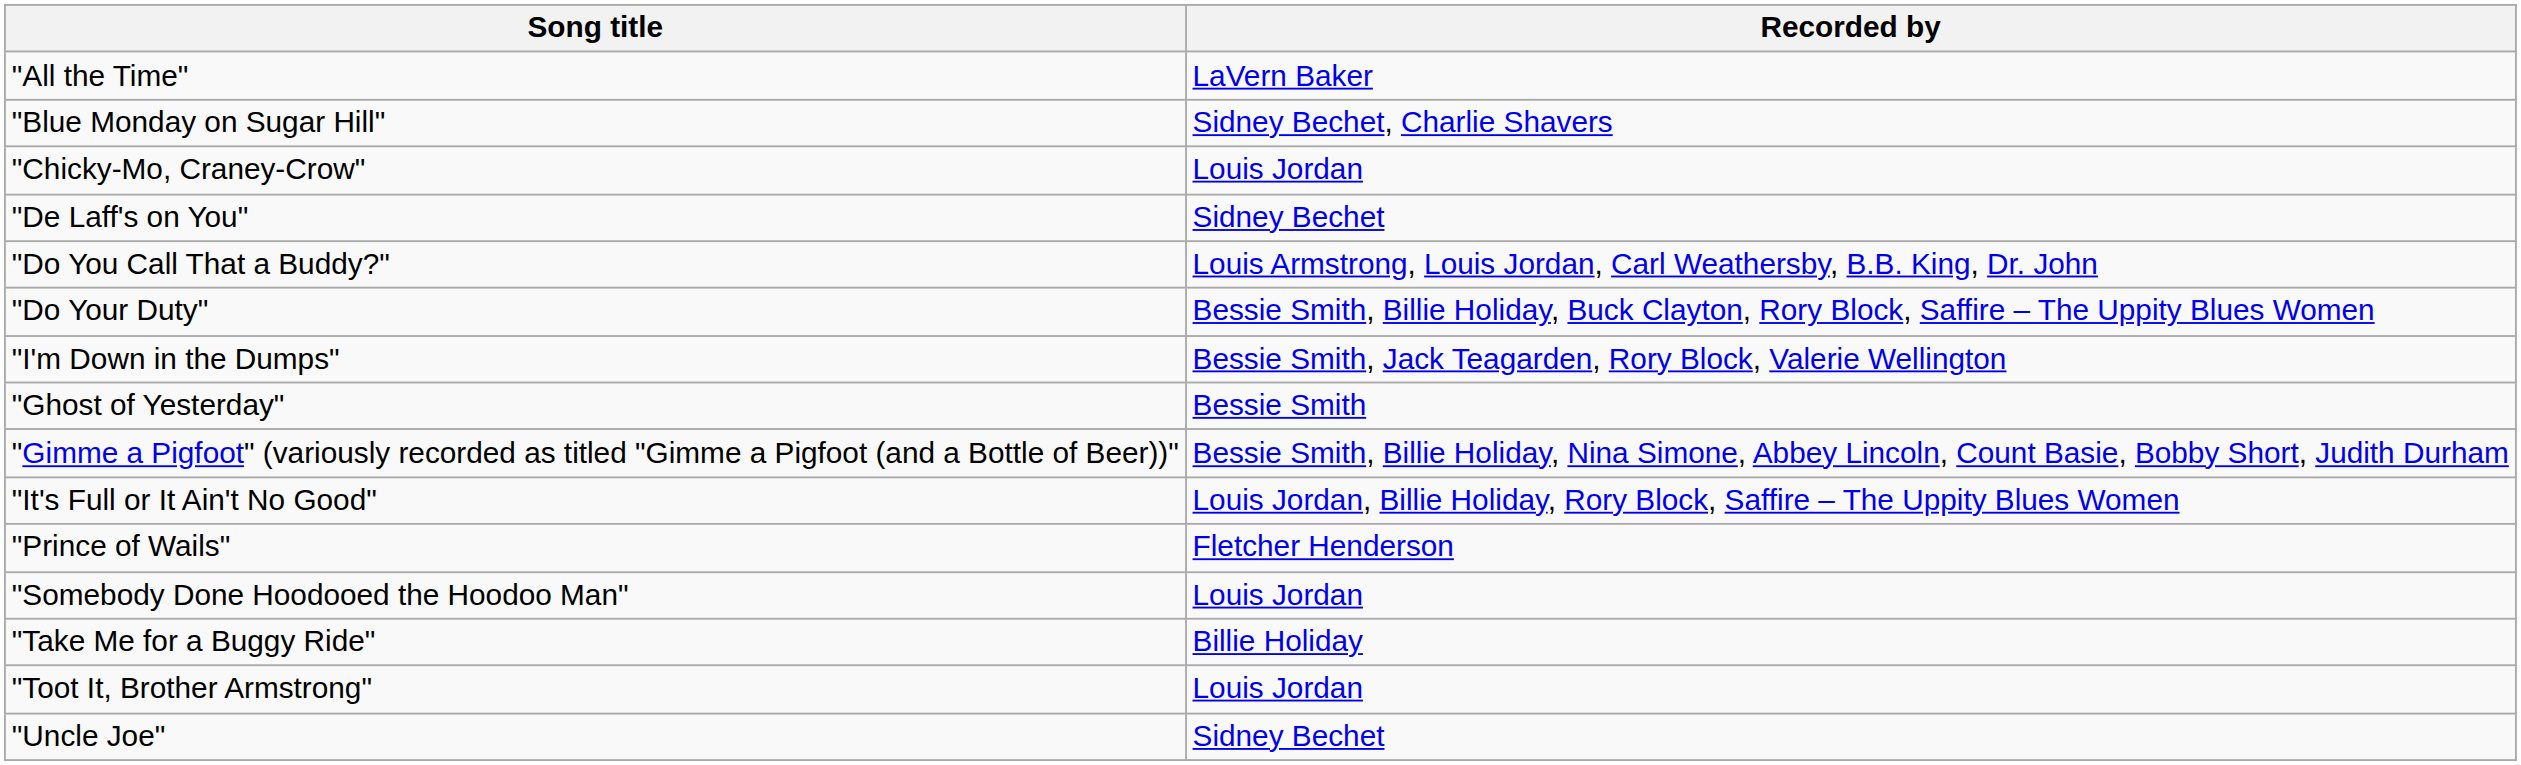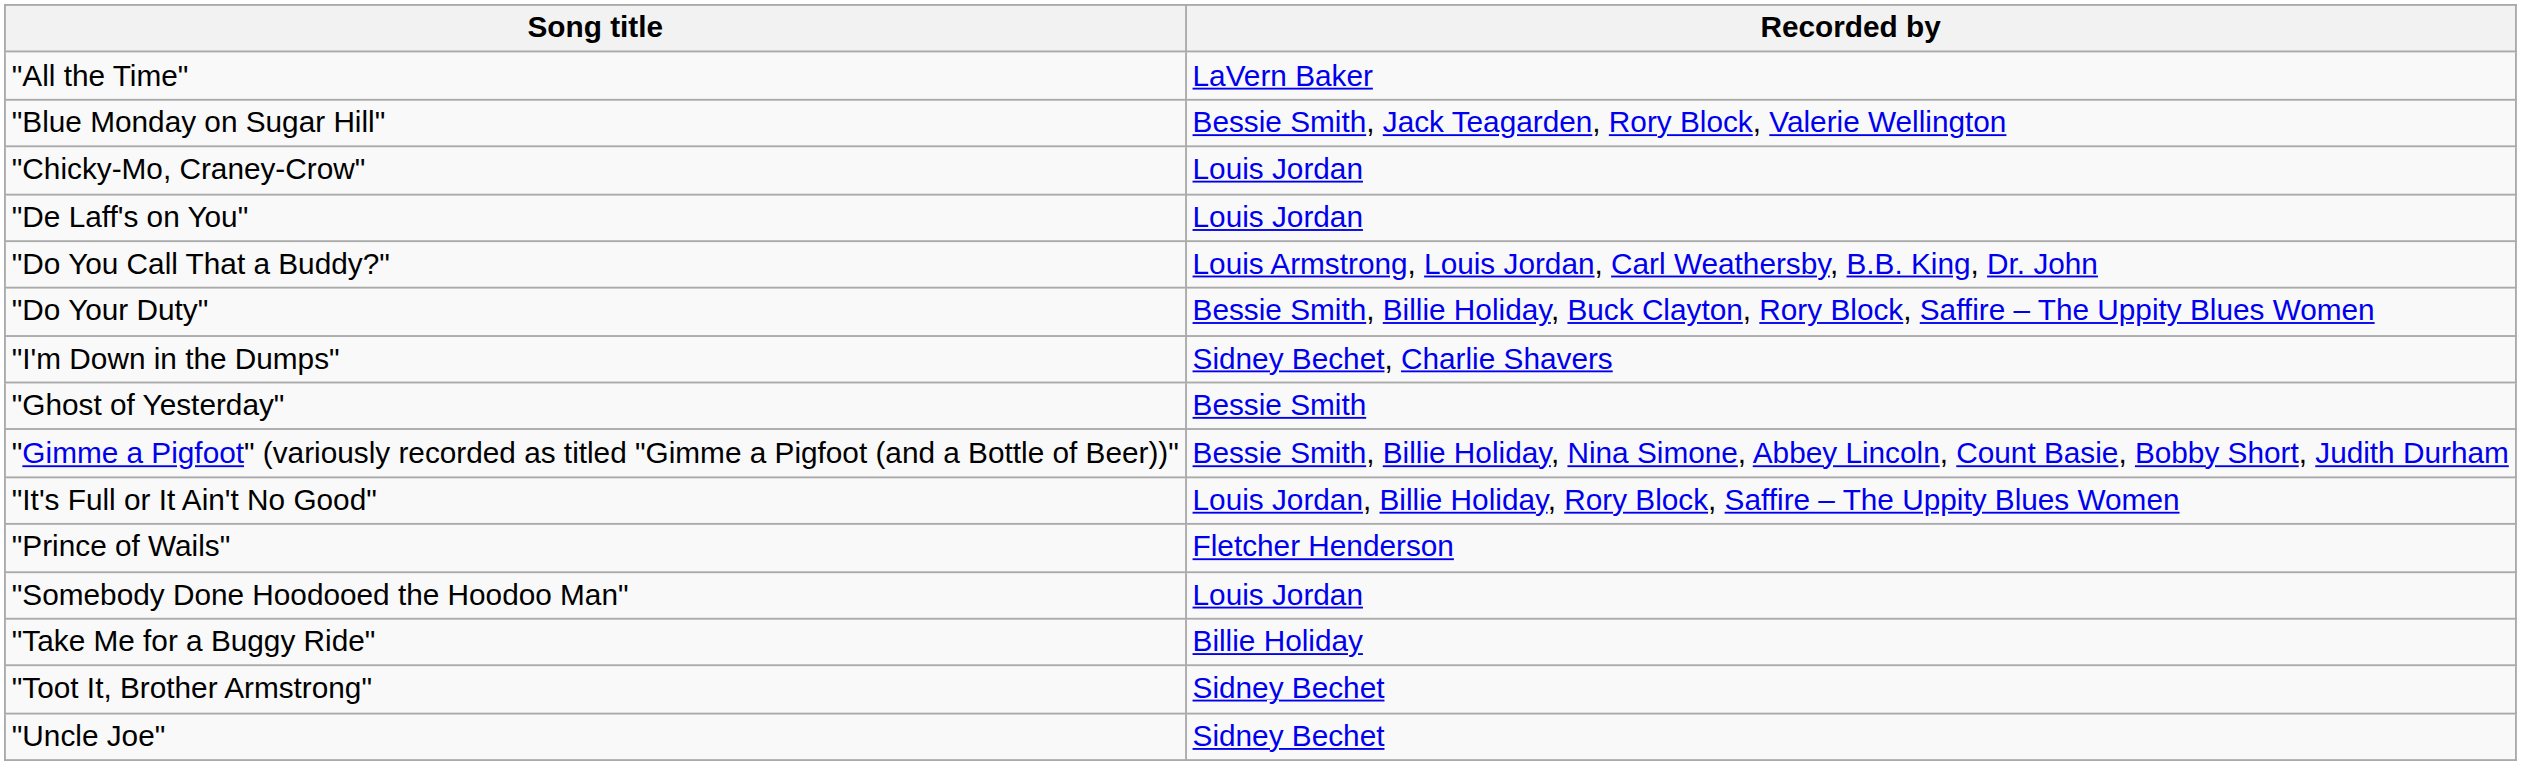"Blue Monday on Sugar Hill" | Recorded by: Sidney Bechet, Charlie Shavers -> Bessie Smith, Jack Teagarden, Rory Block, Valerie Wellington
"De Laff's on You" | Recorded by: Sidney Bechet -> Louis Jordan
"I'm Down in the Dumps" | Recorded by: Bessie Smith, Jack Teagarden, Rory Block, Valerie Wellington -> Sidney Bechet, Charlie Shavers
"Toot It, Brother Armstrong" | Recorded by: Louis Jordan -> Sidney Bechet
